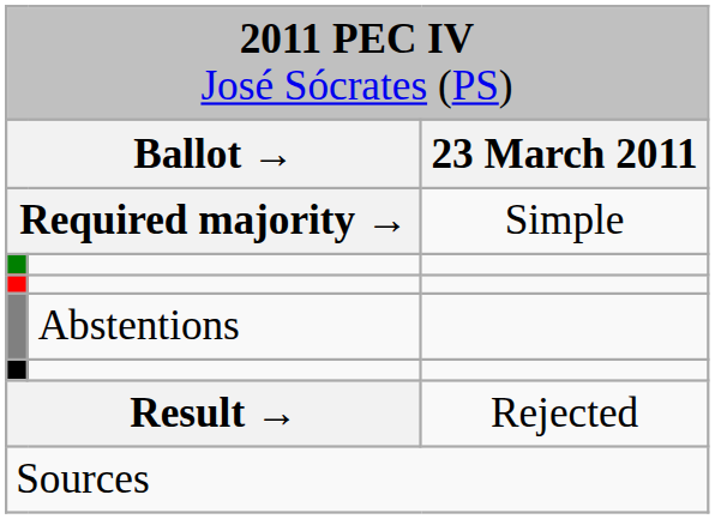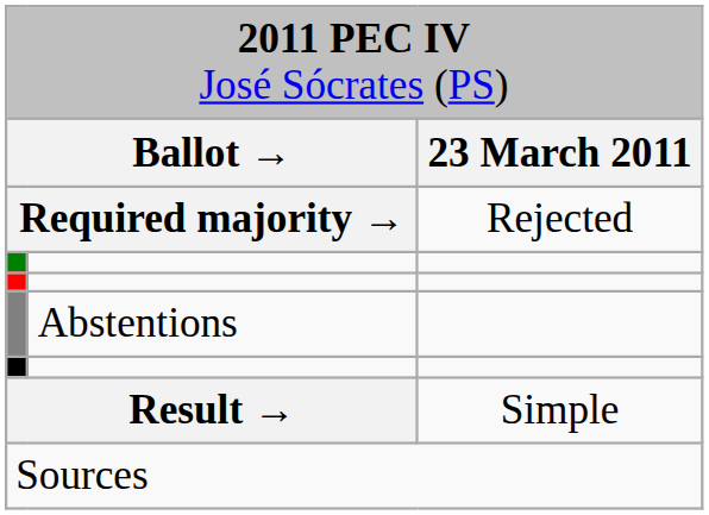Required majority → | column 3: Simple -> Rejected
Result → | column 3: Rejected -> Simple
